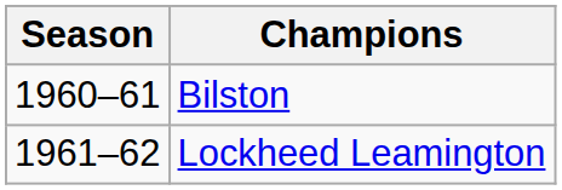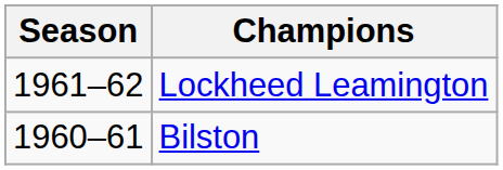rows swapped: Bilston <-> Lockheed Leamington
